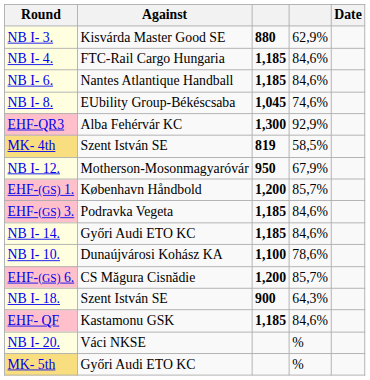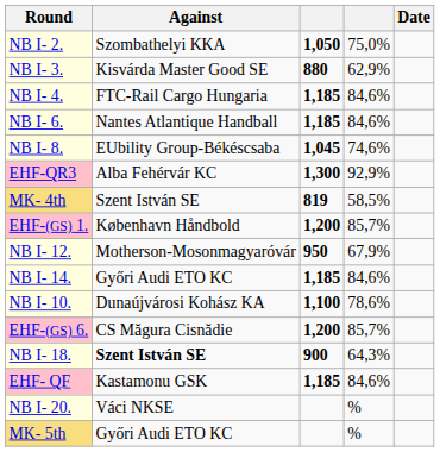+ row: NB I- 2. | Szombathelyi KKA | 1,050 | 75,0%
rows swapped: EHF-(GS) 1. <-> NB I- 12.
- row: EHF-(GS) 3. | Podravka Vegeta | 1,185 | 84,6%
NB I- 18. | Against: normal -> bold
